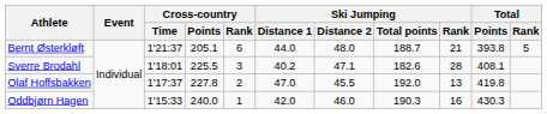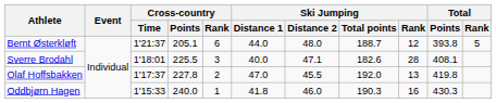Bernt Østerkløft | Ski Jumping / Rank: 21 -> 12
Sverre Brodahl | Ski Jumping / Distance 1: 40.2 -> 40.0
Oddbjørn Hagen | Ski Jumping / Distance 1: 42.0 -> 41.8
